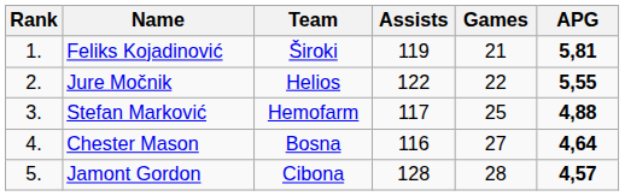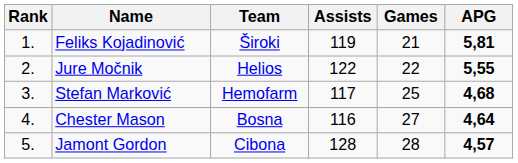Stefan Marković | APG: 4,88 -> 4,68
